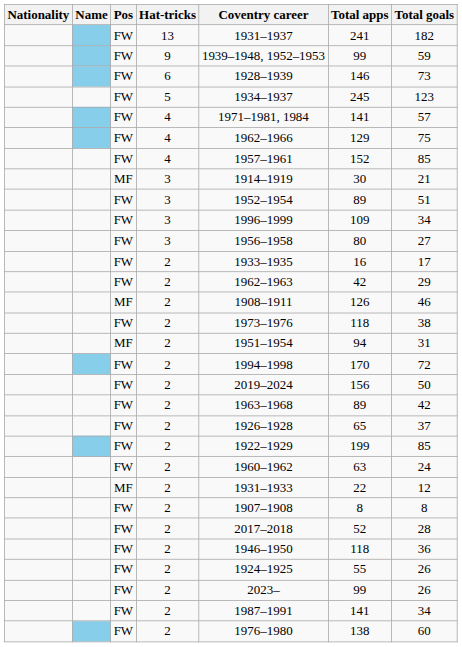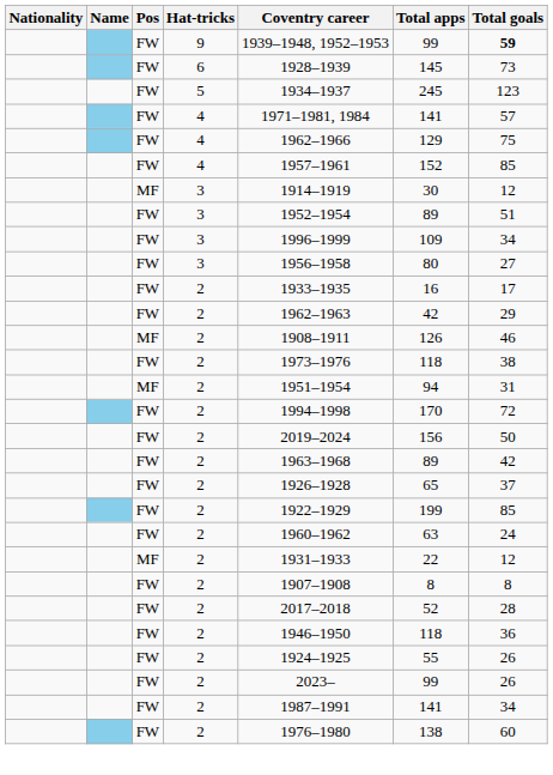- row: FW | 13 | 1931–1937 | 241 | 182
9 | Total goals: normal -> bold
6 | Total apps: 146 -> 145
MF / 3 | Total goals: 21 -> 12
